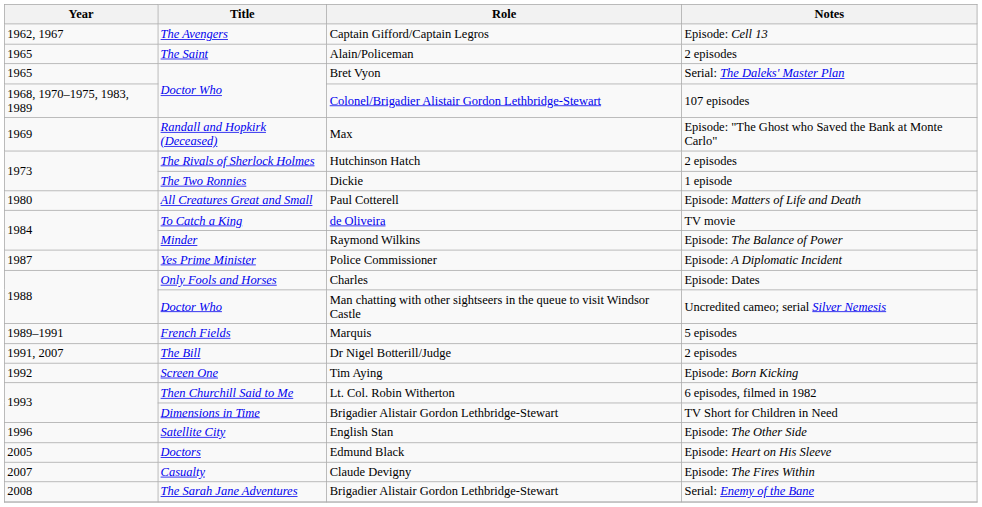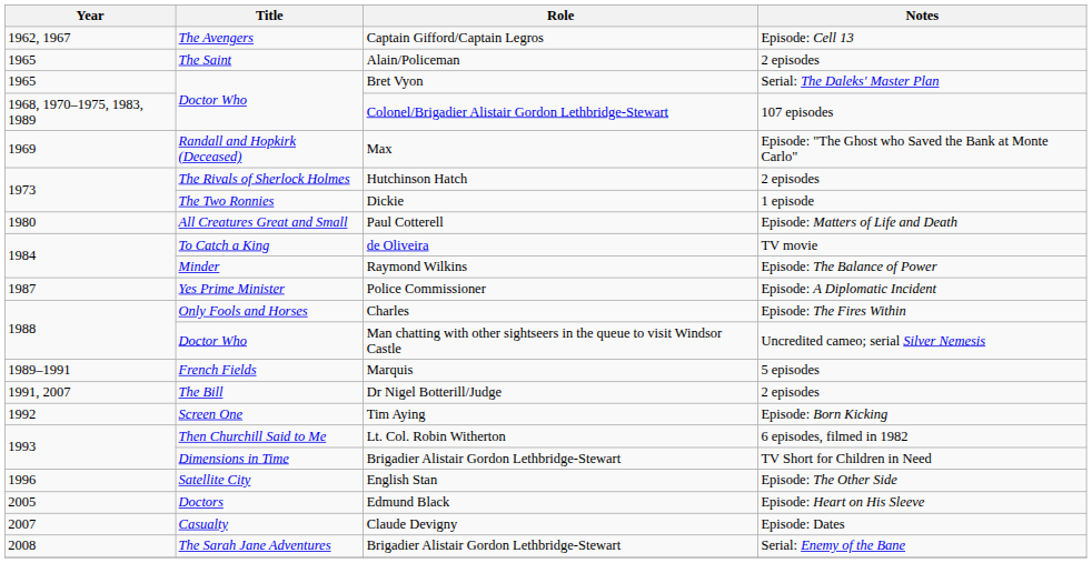Charles | Notes: Episode: Dates -> Episode: The Fires Within
Claude Devigny | Notes: Episode: The Fires Within -> Episode: Dates
